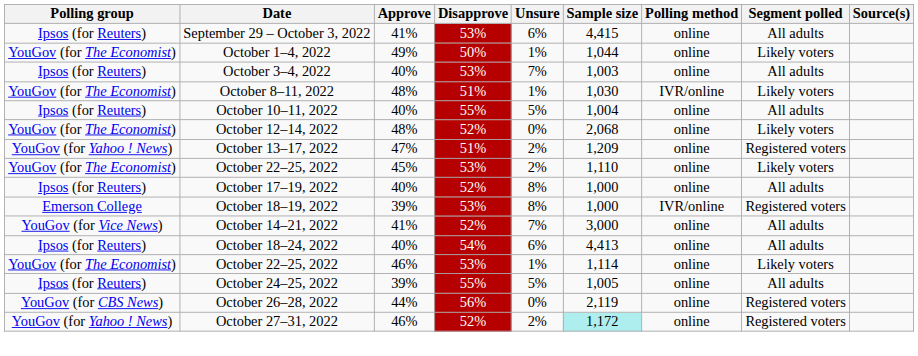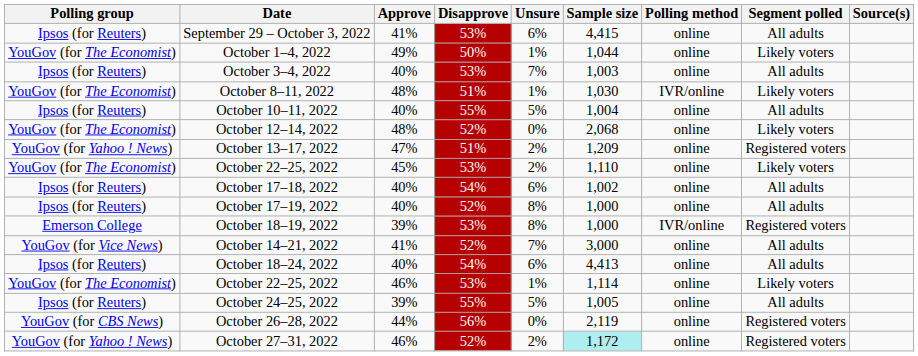+ row: Ipsos (for Reuters) | October 17–18, 2022 | 40% | 54% | 6% | 1,002 | online | All adults
